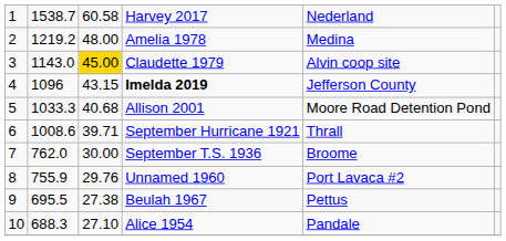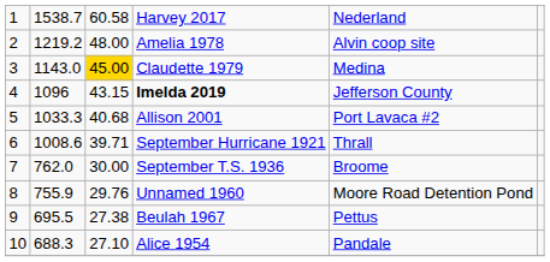Amelia 1978 | column 5: Medina -> Alvin coop site
Claudette 1979 | column 5: Alvin coop site -> Medina
Allison 2001 | column 5: Moore Road Detention Pond -> Port Lavaca #2
Unnamed 1960 | column 5: Port Lavaca #2 -> Moore Road Detention Pond
